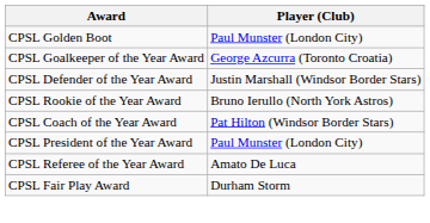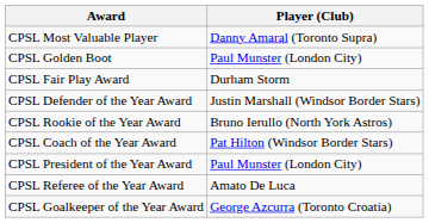+ row: CPSL Most Valuable Player | Danny Amaral (Toronto Supra)
rows swapped: CPSL Goalkeeper of the Year Award <-> CPSL Fair Play Award
